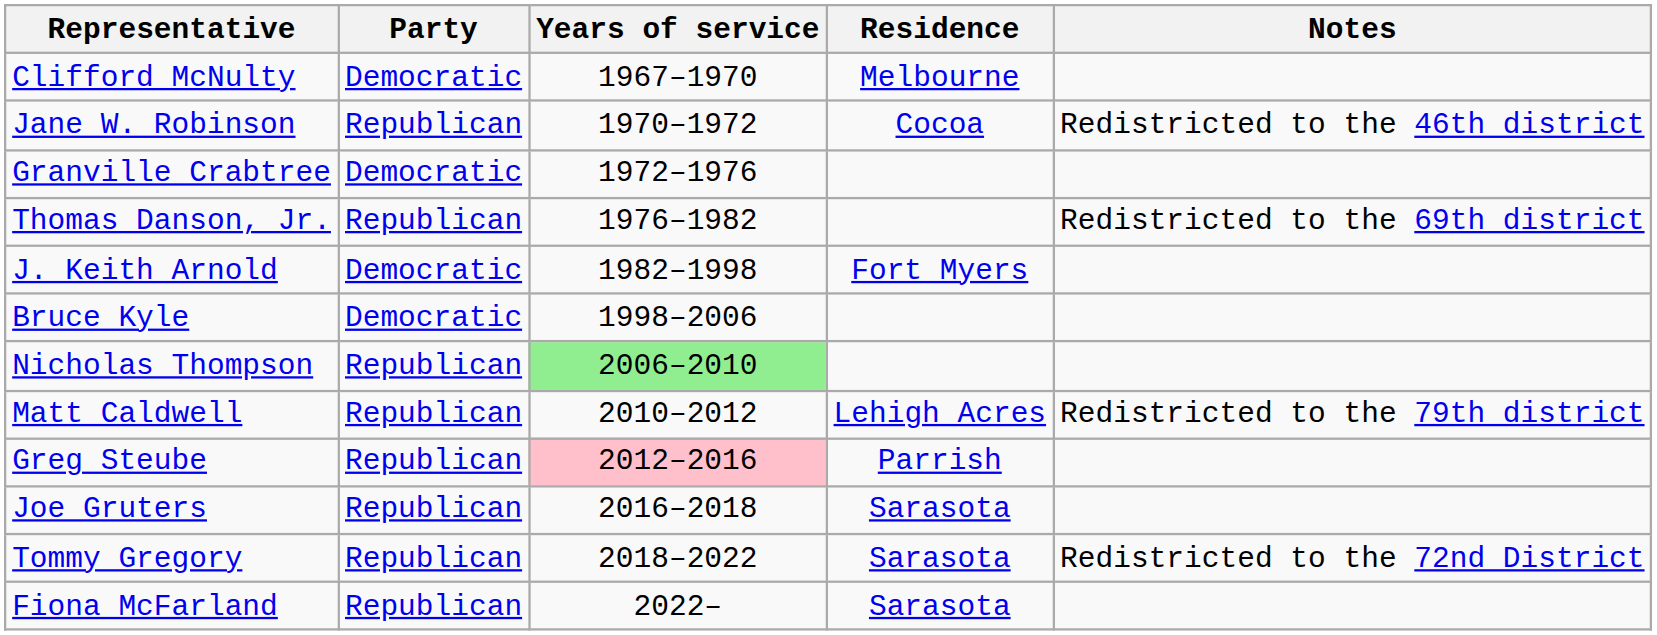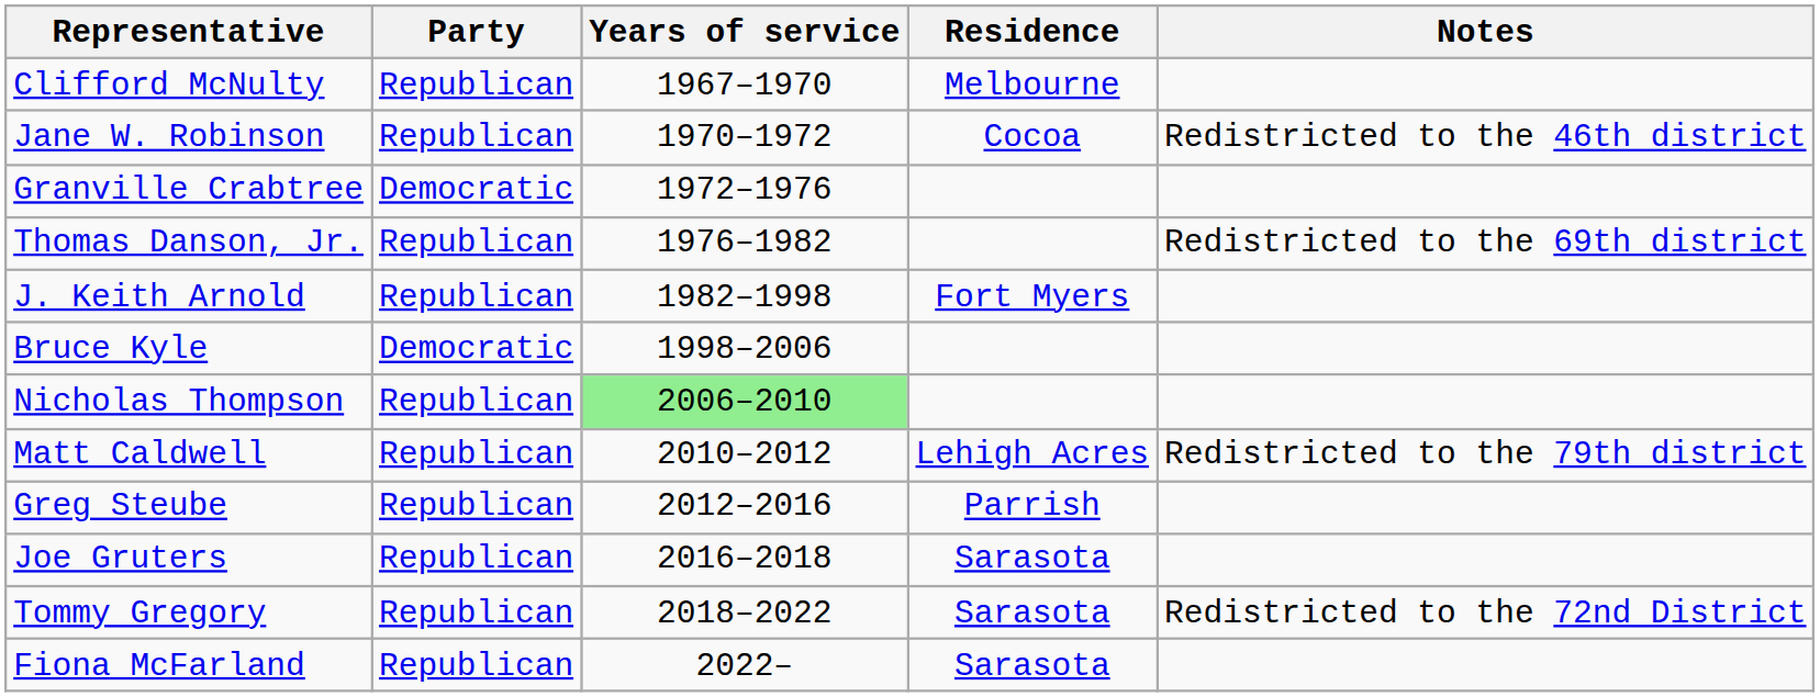Clifford McNulty | Party: Democratic -> Republican
J. Keith Arnold | Party: Democratic -> Republican
Greg Steube | Years of service: pink background -> no background
